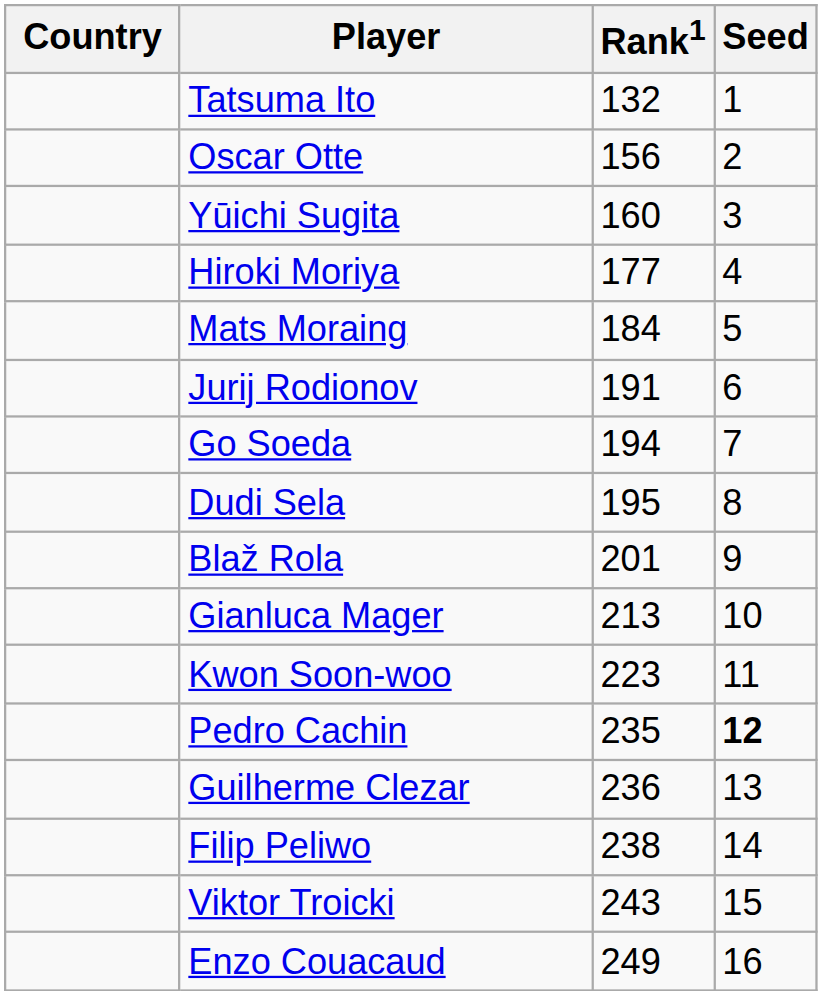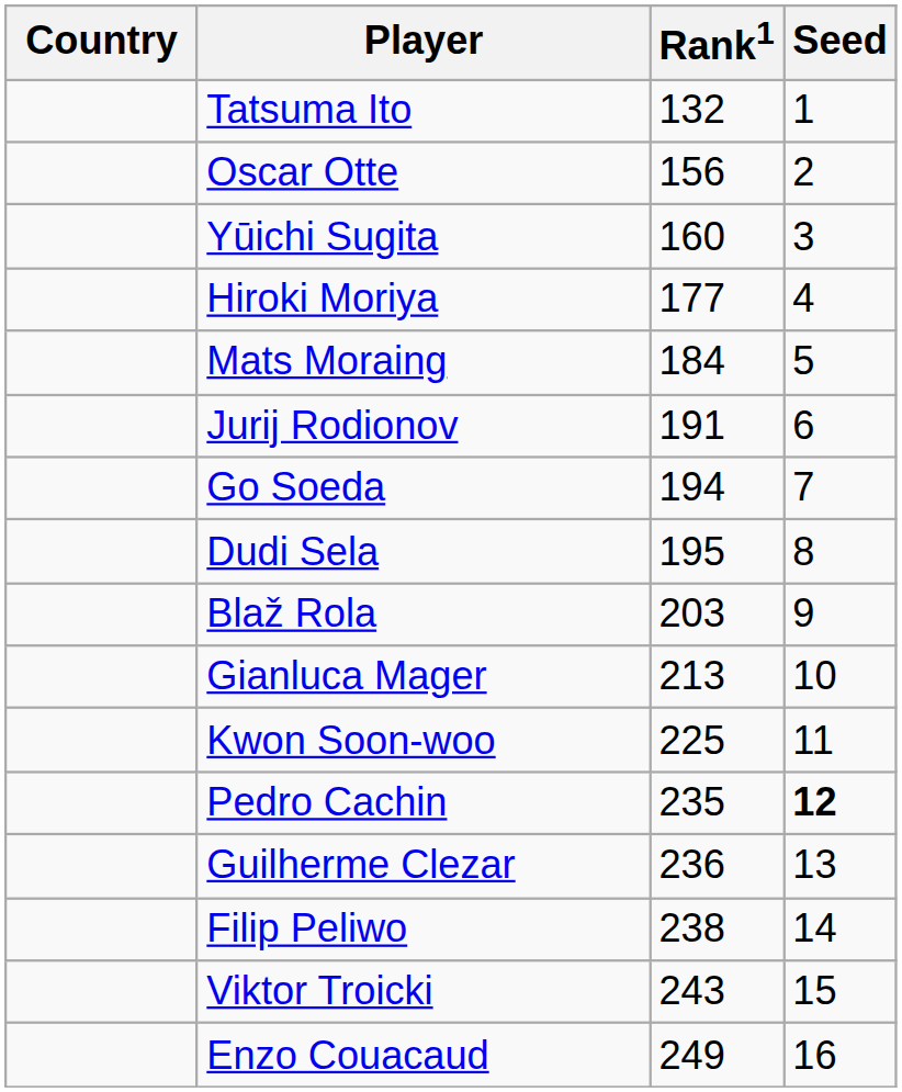Blaž Rola | Rank1: 201 -> 203
Kwon Soon-woo | Rank1: 223 -> 225
